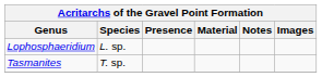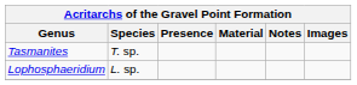rows swapped: Lophosphaeridium <-> Tasmanites
